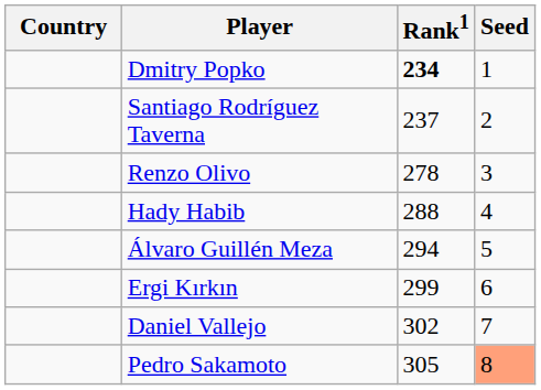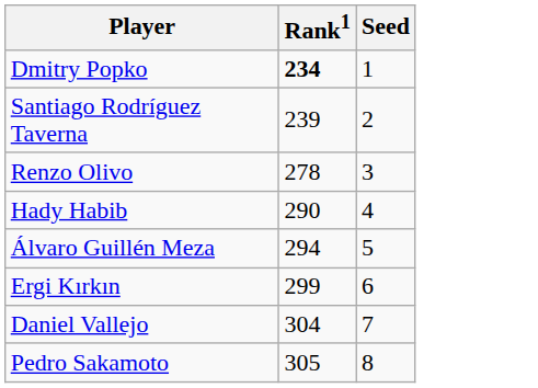- column: Country
Santiago Rodríguez Taverna | Rank1: 237 -> 239
Hady Habib | Rank1: 288 -> 290
Daniel Vallejo | Rank1: 302 -> 304
Pedro Sakamoto | Seed: lightsalmon background -> no background
